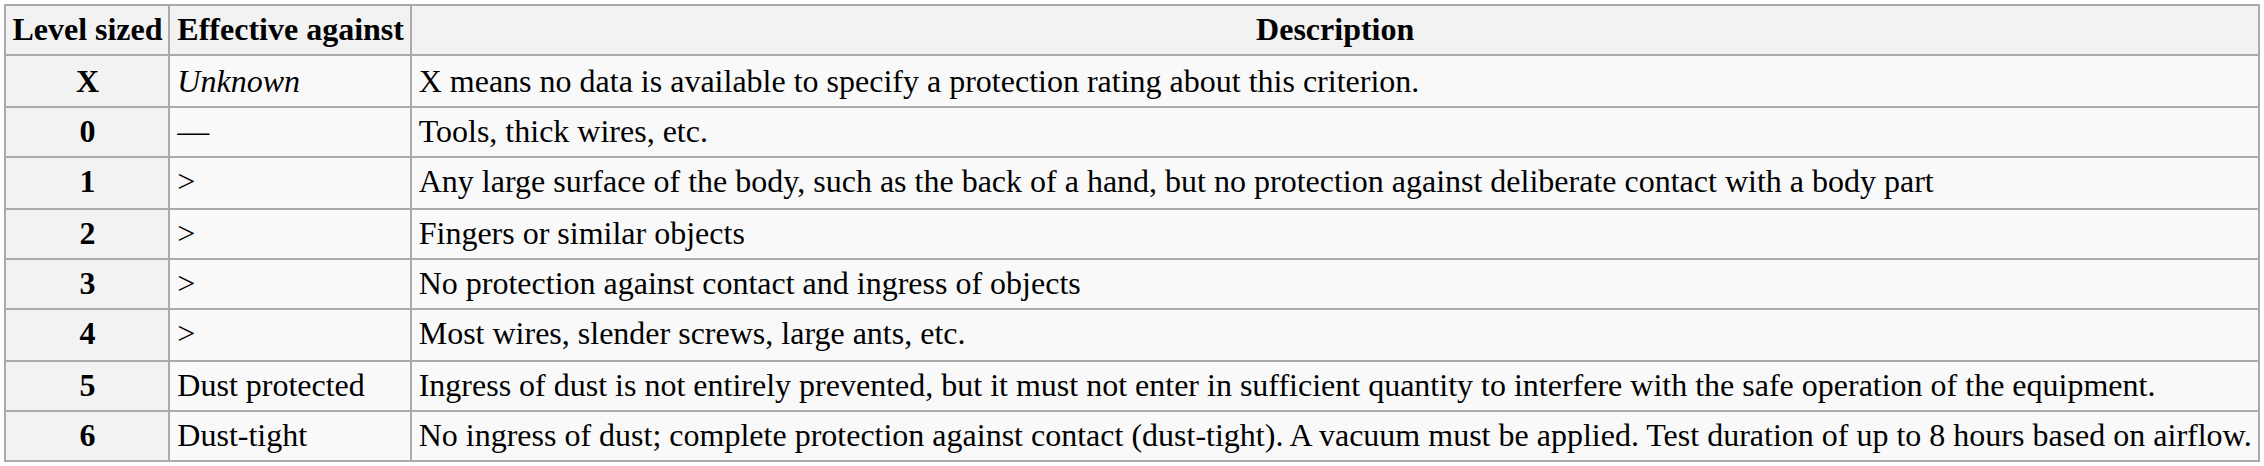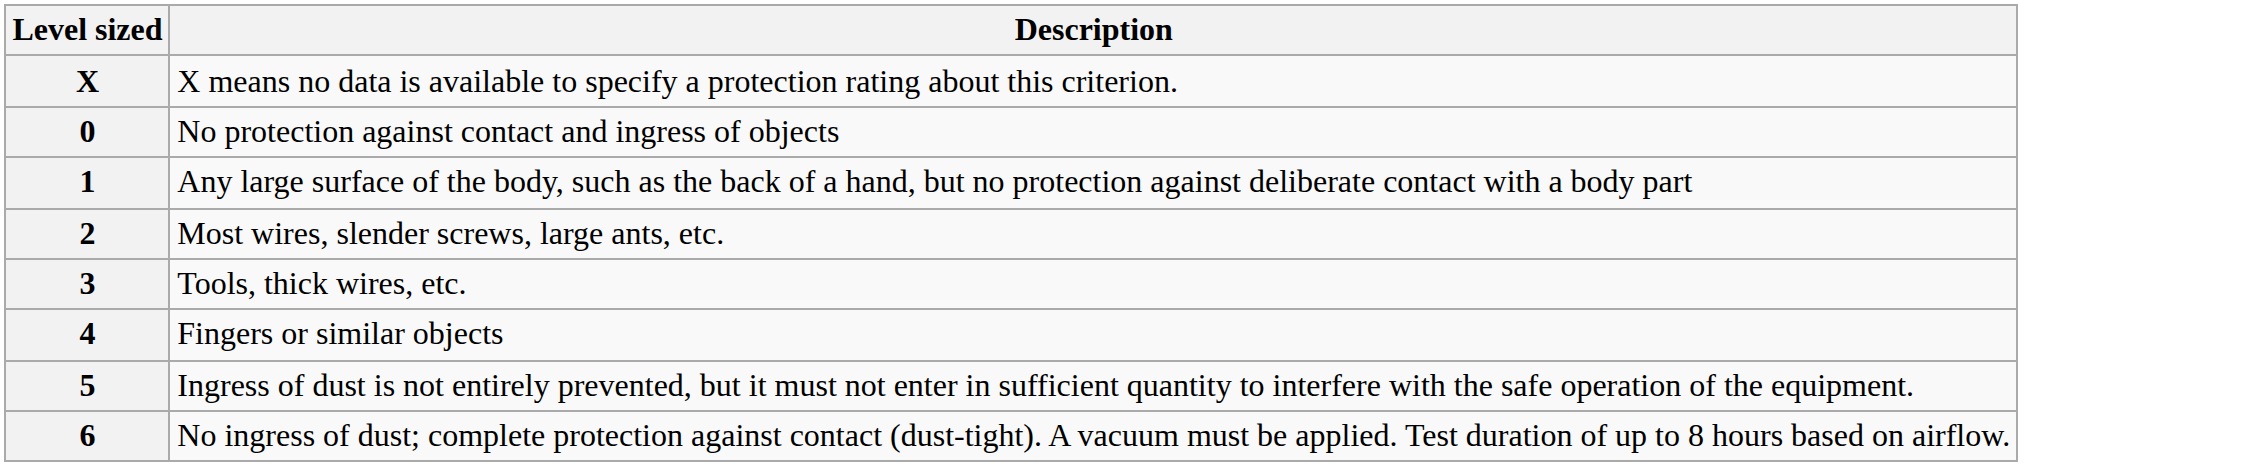- column: Effective against | Unknown | — | > | > | > | > | Dust protected | Dust-tight
0 | Description: Tools, thick wires, etc. -> No protection against contact and ingress of objects
2 | Description: Fingers or similar objects -> Most wires, slender screws, large ants, etc.
3 | Description: No protection against contact and ingress of objects -> Tools, thick wires, etc.
4 | Description: Most wires, slender screws, large ants, etc. -> Fingers or similar objects
